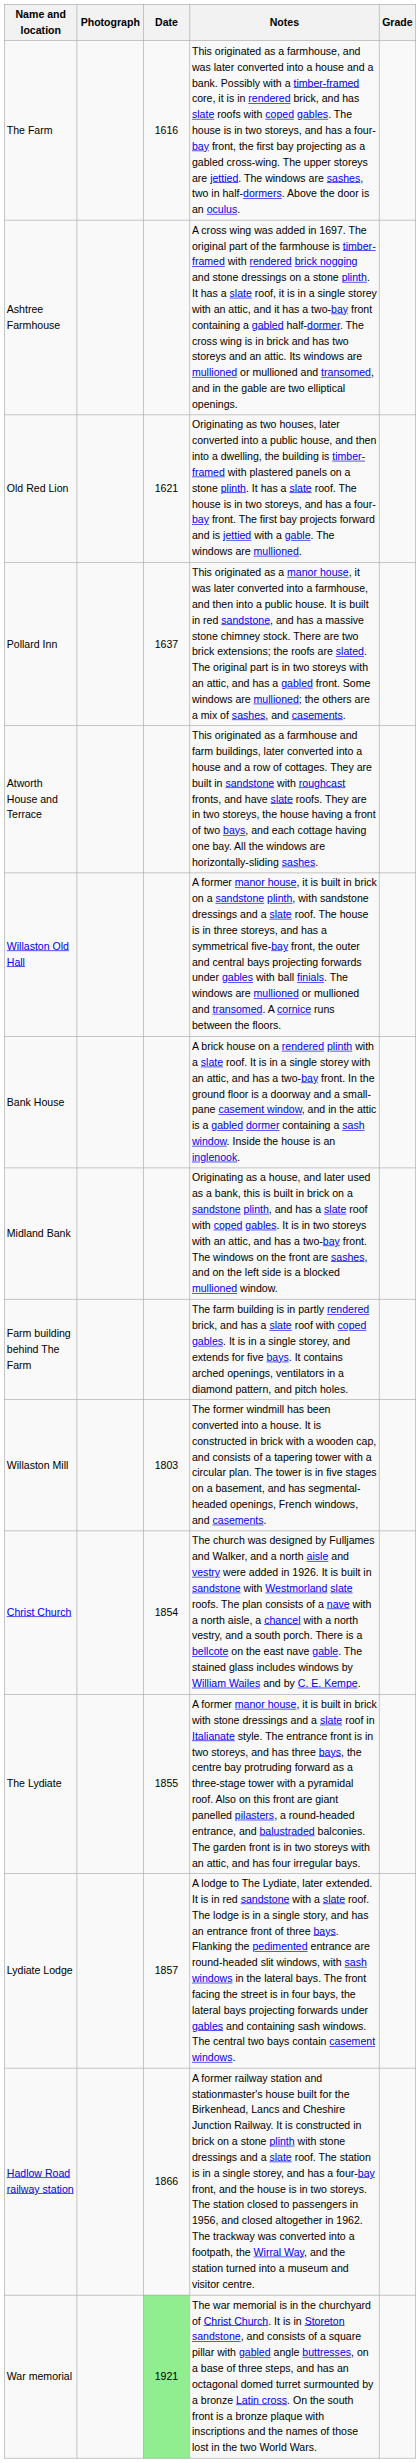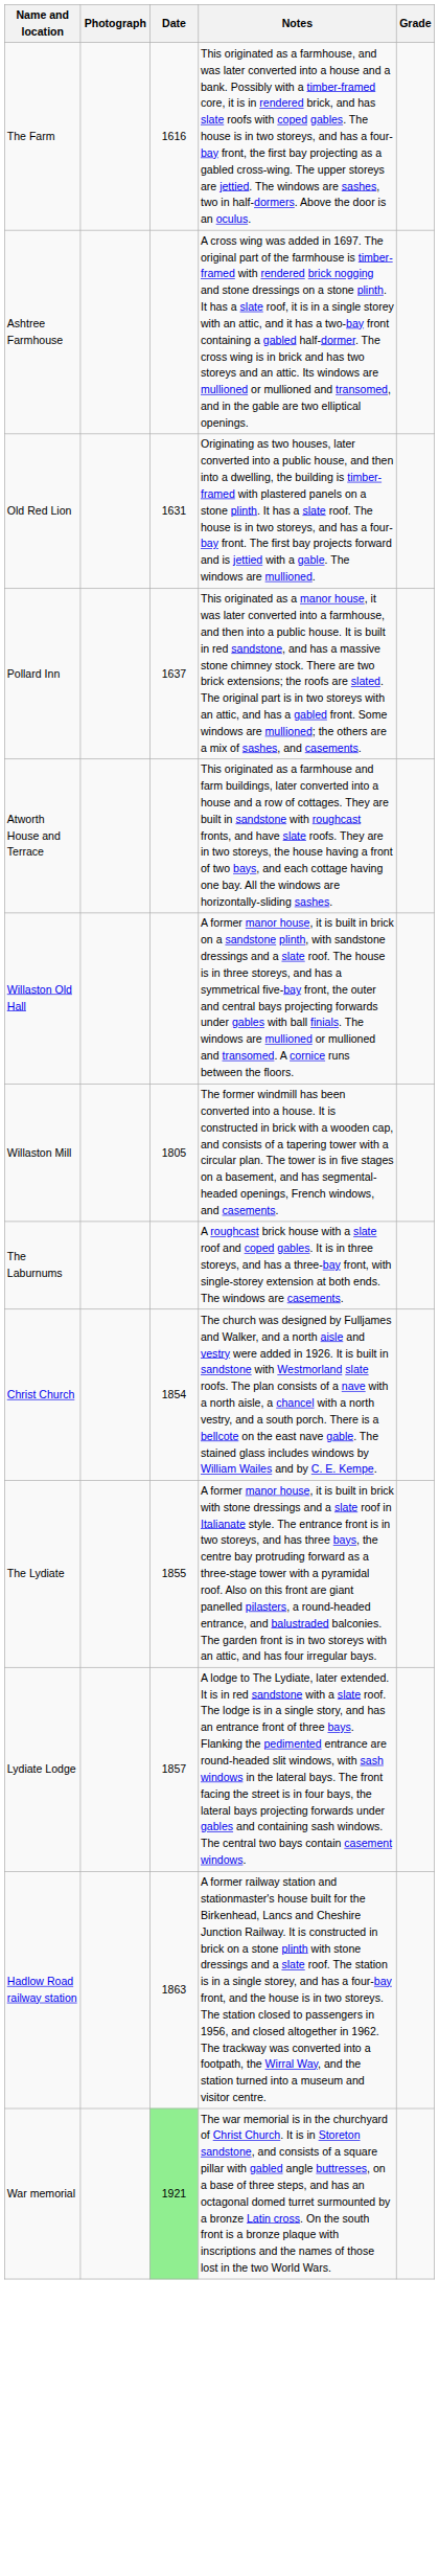Old Red Lion | Date: 1621 -> 1631
- row: Bank House | A brick house on a rendered plinth with a slate roof. It is in a single storey with an attic, and has a two-bay front. In the ground floor is a doorway and a small-pane casement window, and in the attic is a gabled dormer containing a sash window. Inside the house is an inglenook.
- row: Midland Bank | Originating as a house, and later used as a bank, this is built in brick on a sandstone plinth, and has a slate roof with coped gables. It is in two storeys with an attic, and has a two-bay front. The windows on the front are sashes, and on the left side is a blocked mullioned window.
- row: Farm building behind The Farm | The farm building is in partly rendered brick, and has a slate roof with coped gables. It is in a single storey, and extends for five bays. It contains arched openings, ventilators in a diamond pattern, and pitch holes.
Willaston Mill | Date: 1803 -> 1805
+ row: The Laburnums | A roughcast brick house with a slate roof and coped gables. It is in three storeys, and has a three-bay front, with single-storey extension at both ends. The windows are casements.
Hadlow Road railway station | Date: 1866 -> 1863
